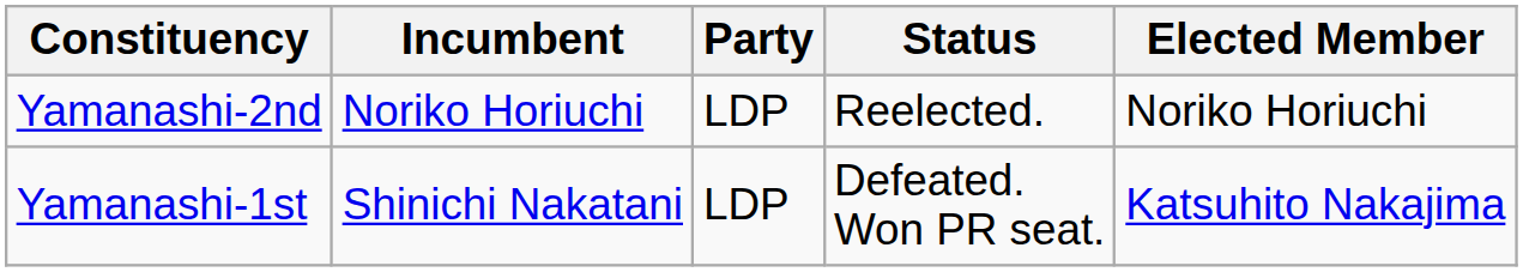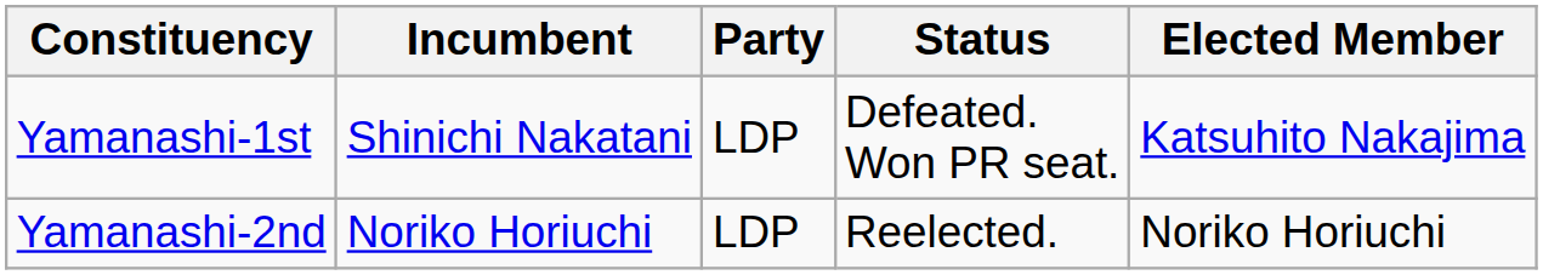rows swapped: Yamanashi-1st <-> Yamanashi-2nd
